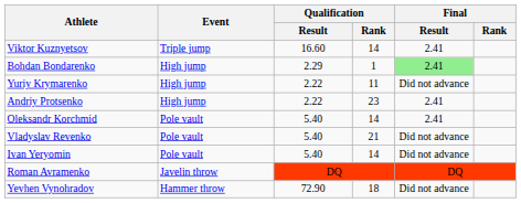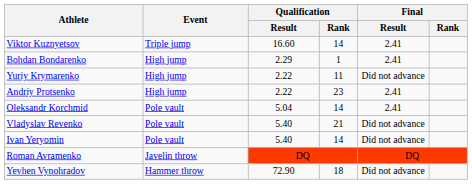Bohdan Bondarenko | Final / Result: lightgreen background -> no background
Oleksandr Korchmid | Qualification / Result: 5.40 -> 5.04
